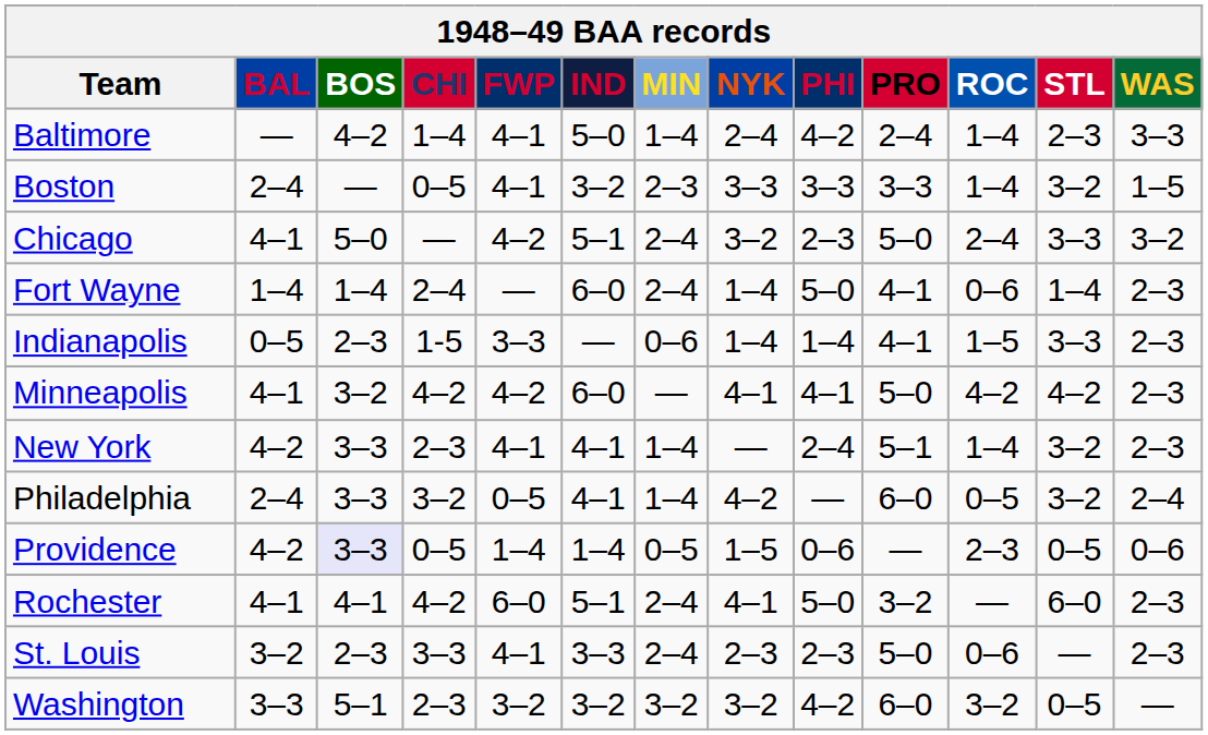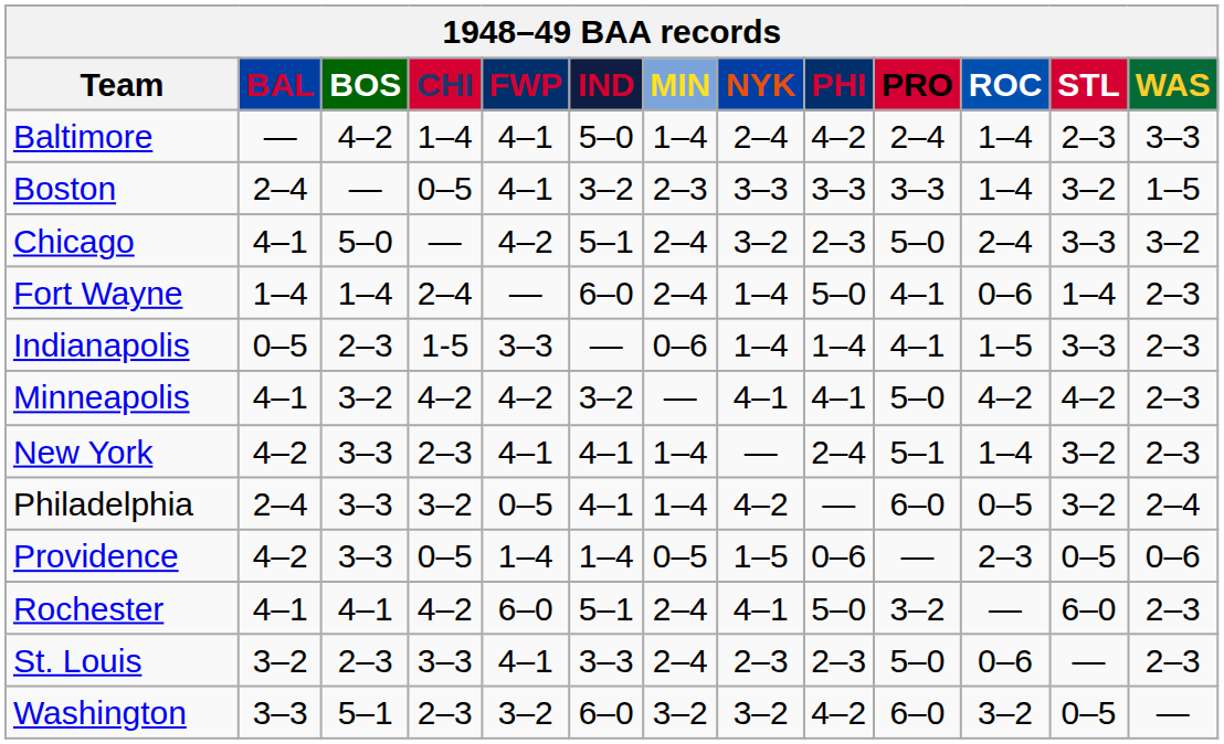Minneapolis | IND: 6–0 -> 3–2
Providence | BOS: lavender background -> no background
Washington | IND: 3–2 -> 6–0
